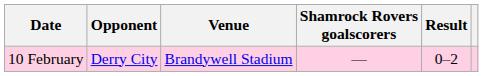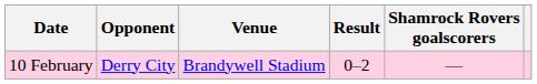columns swapped: Result <-> Shamrock Rovers goalscorers
